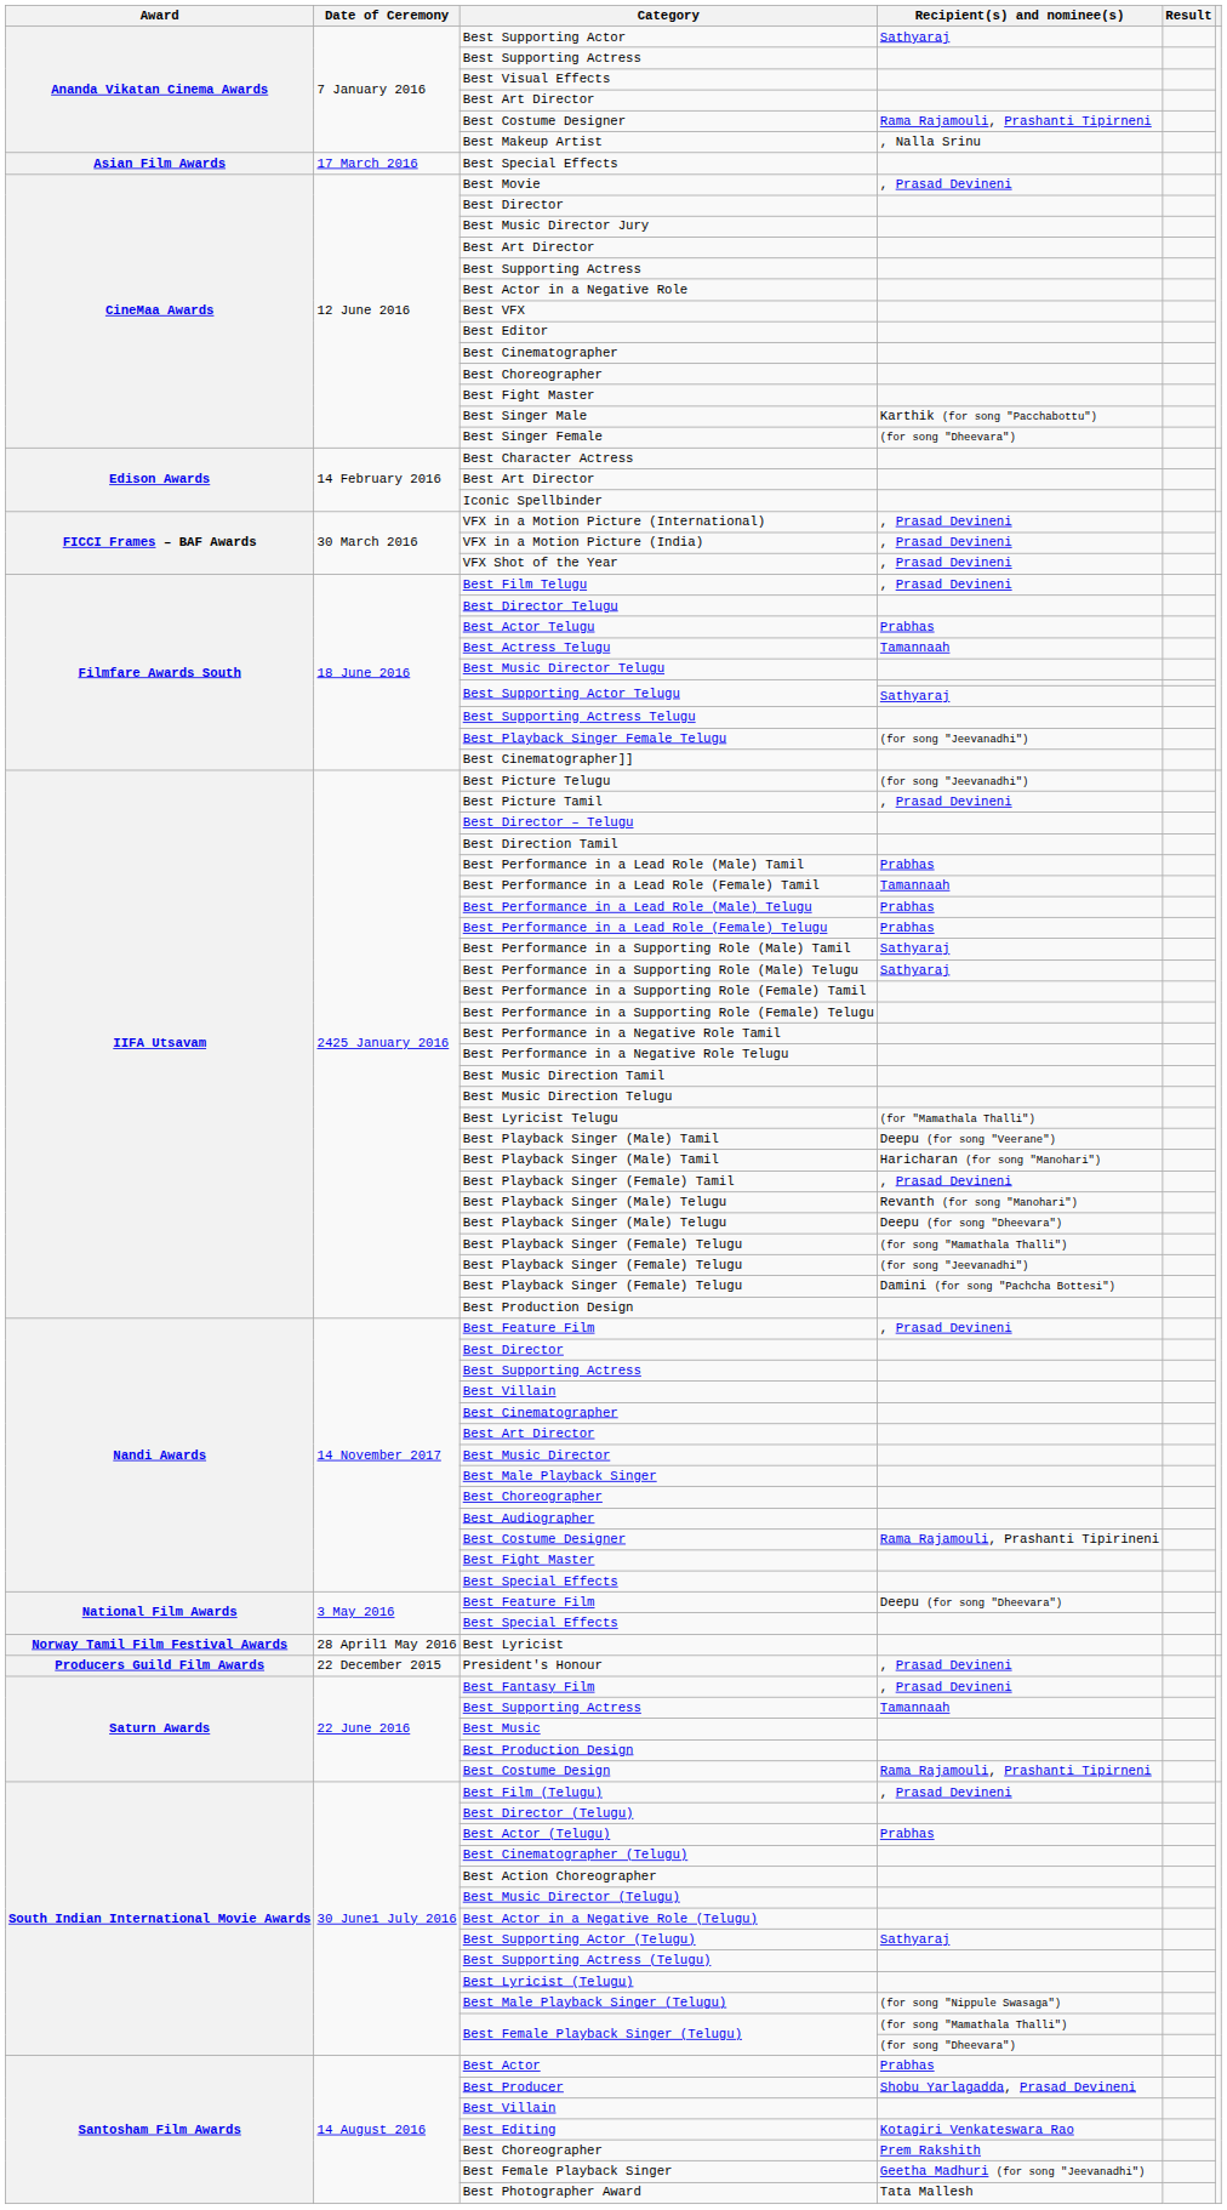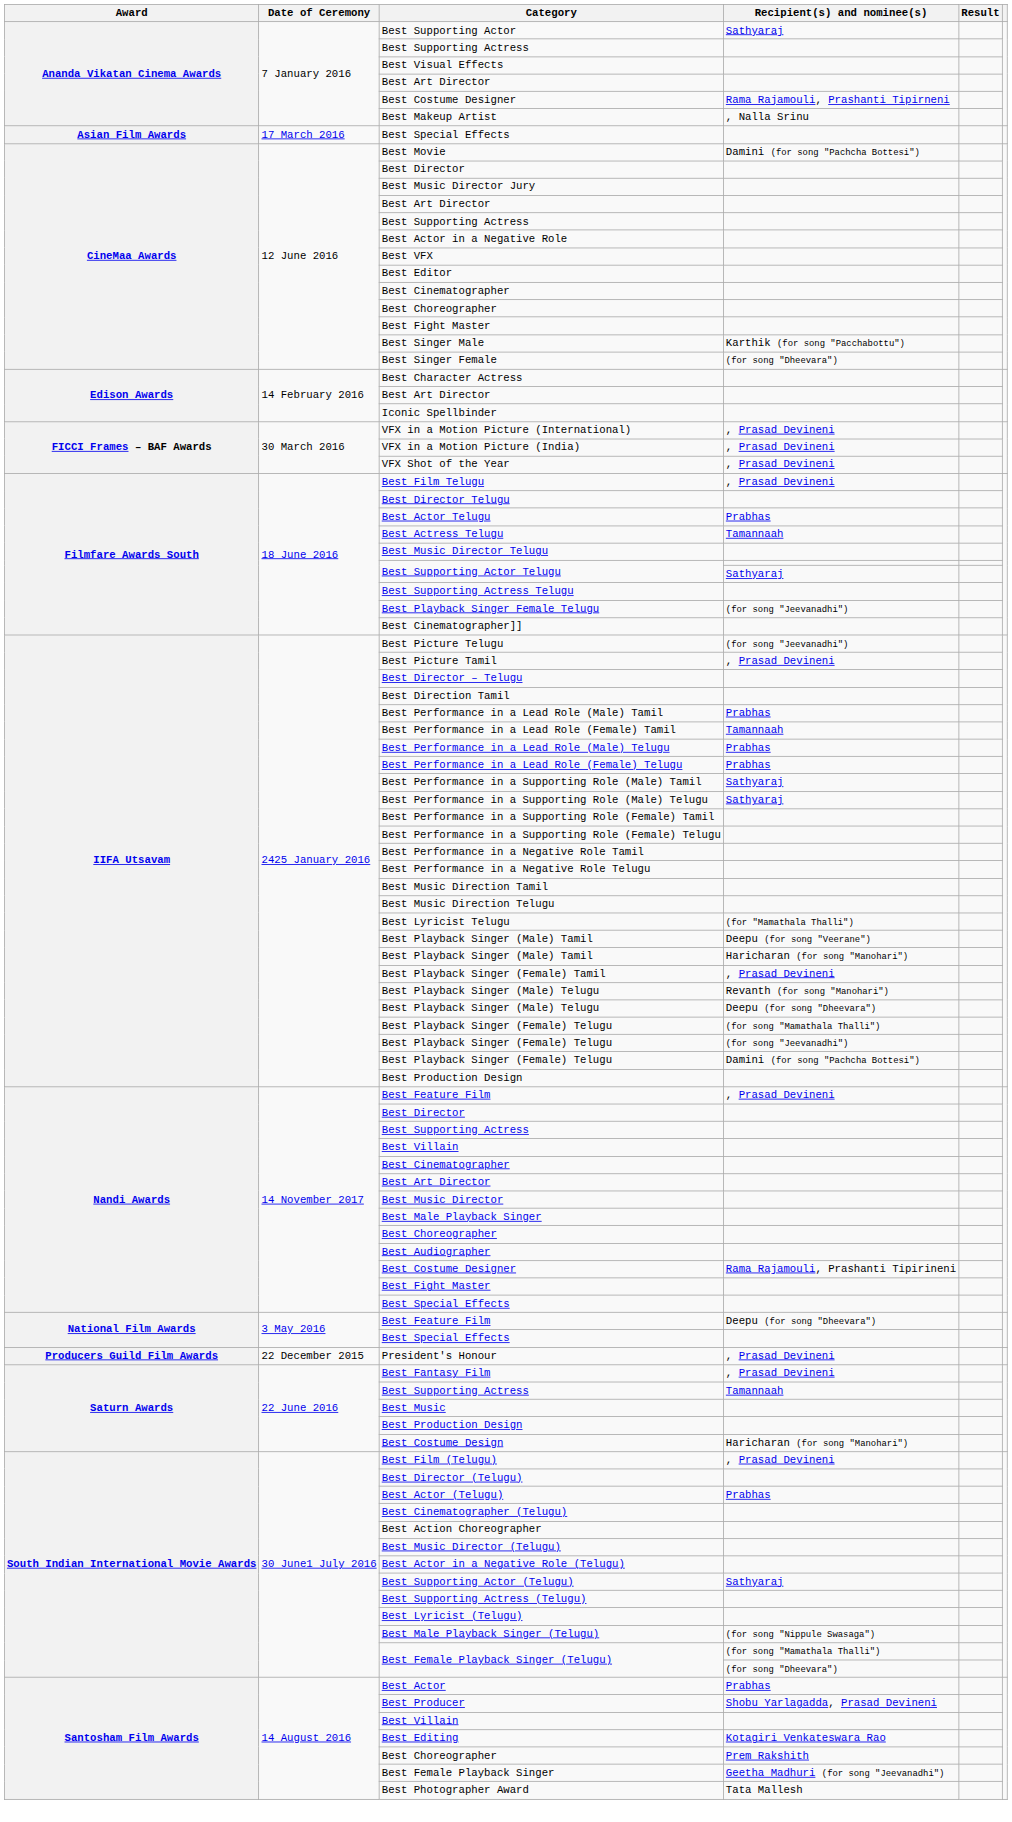Best Movie | Recipient(s) and nominee(s): , Prasad Devineni -> Damini (for song "Pachcha Bottesi")
- row: Norway Tamil Film Festival Awards | 28 April1 May 2016 | Best Lyricist
Best Costume Design | Recipient(s) and nominee(s): Rama Rajamouli, Prashanti Tipirneni -> Haricharan (for song "Manohari")
